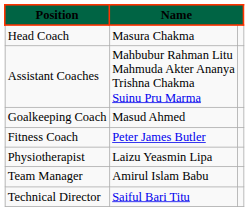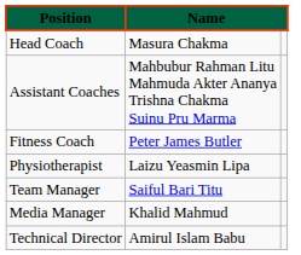- row: Goalkeeping Coach | Masud Ahmed
Team Manager | column 2: Amirul Islam Babu -> Saiful Bari Titu
+ row: Media Manager | Khalid Mahmud
Technical Director | column 2: Saiful Bari Titu -> Amirul Islam Babu
